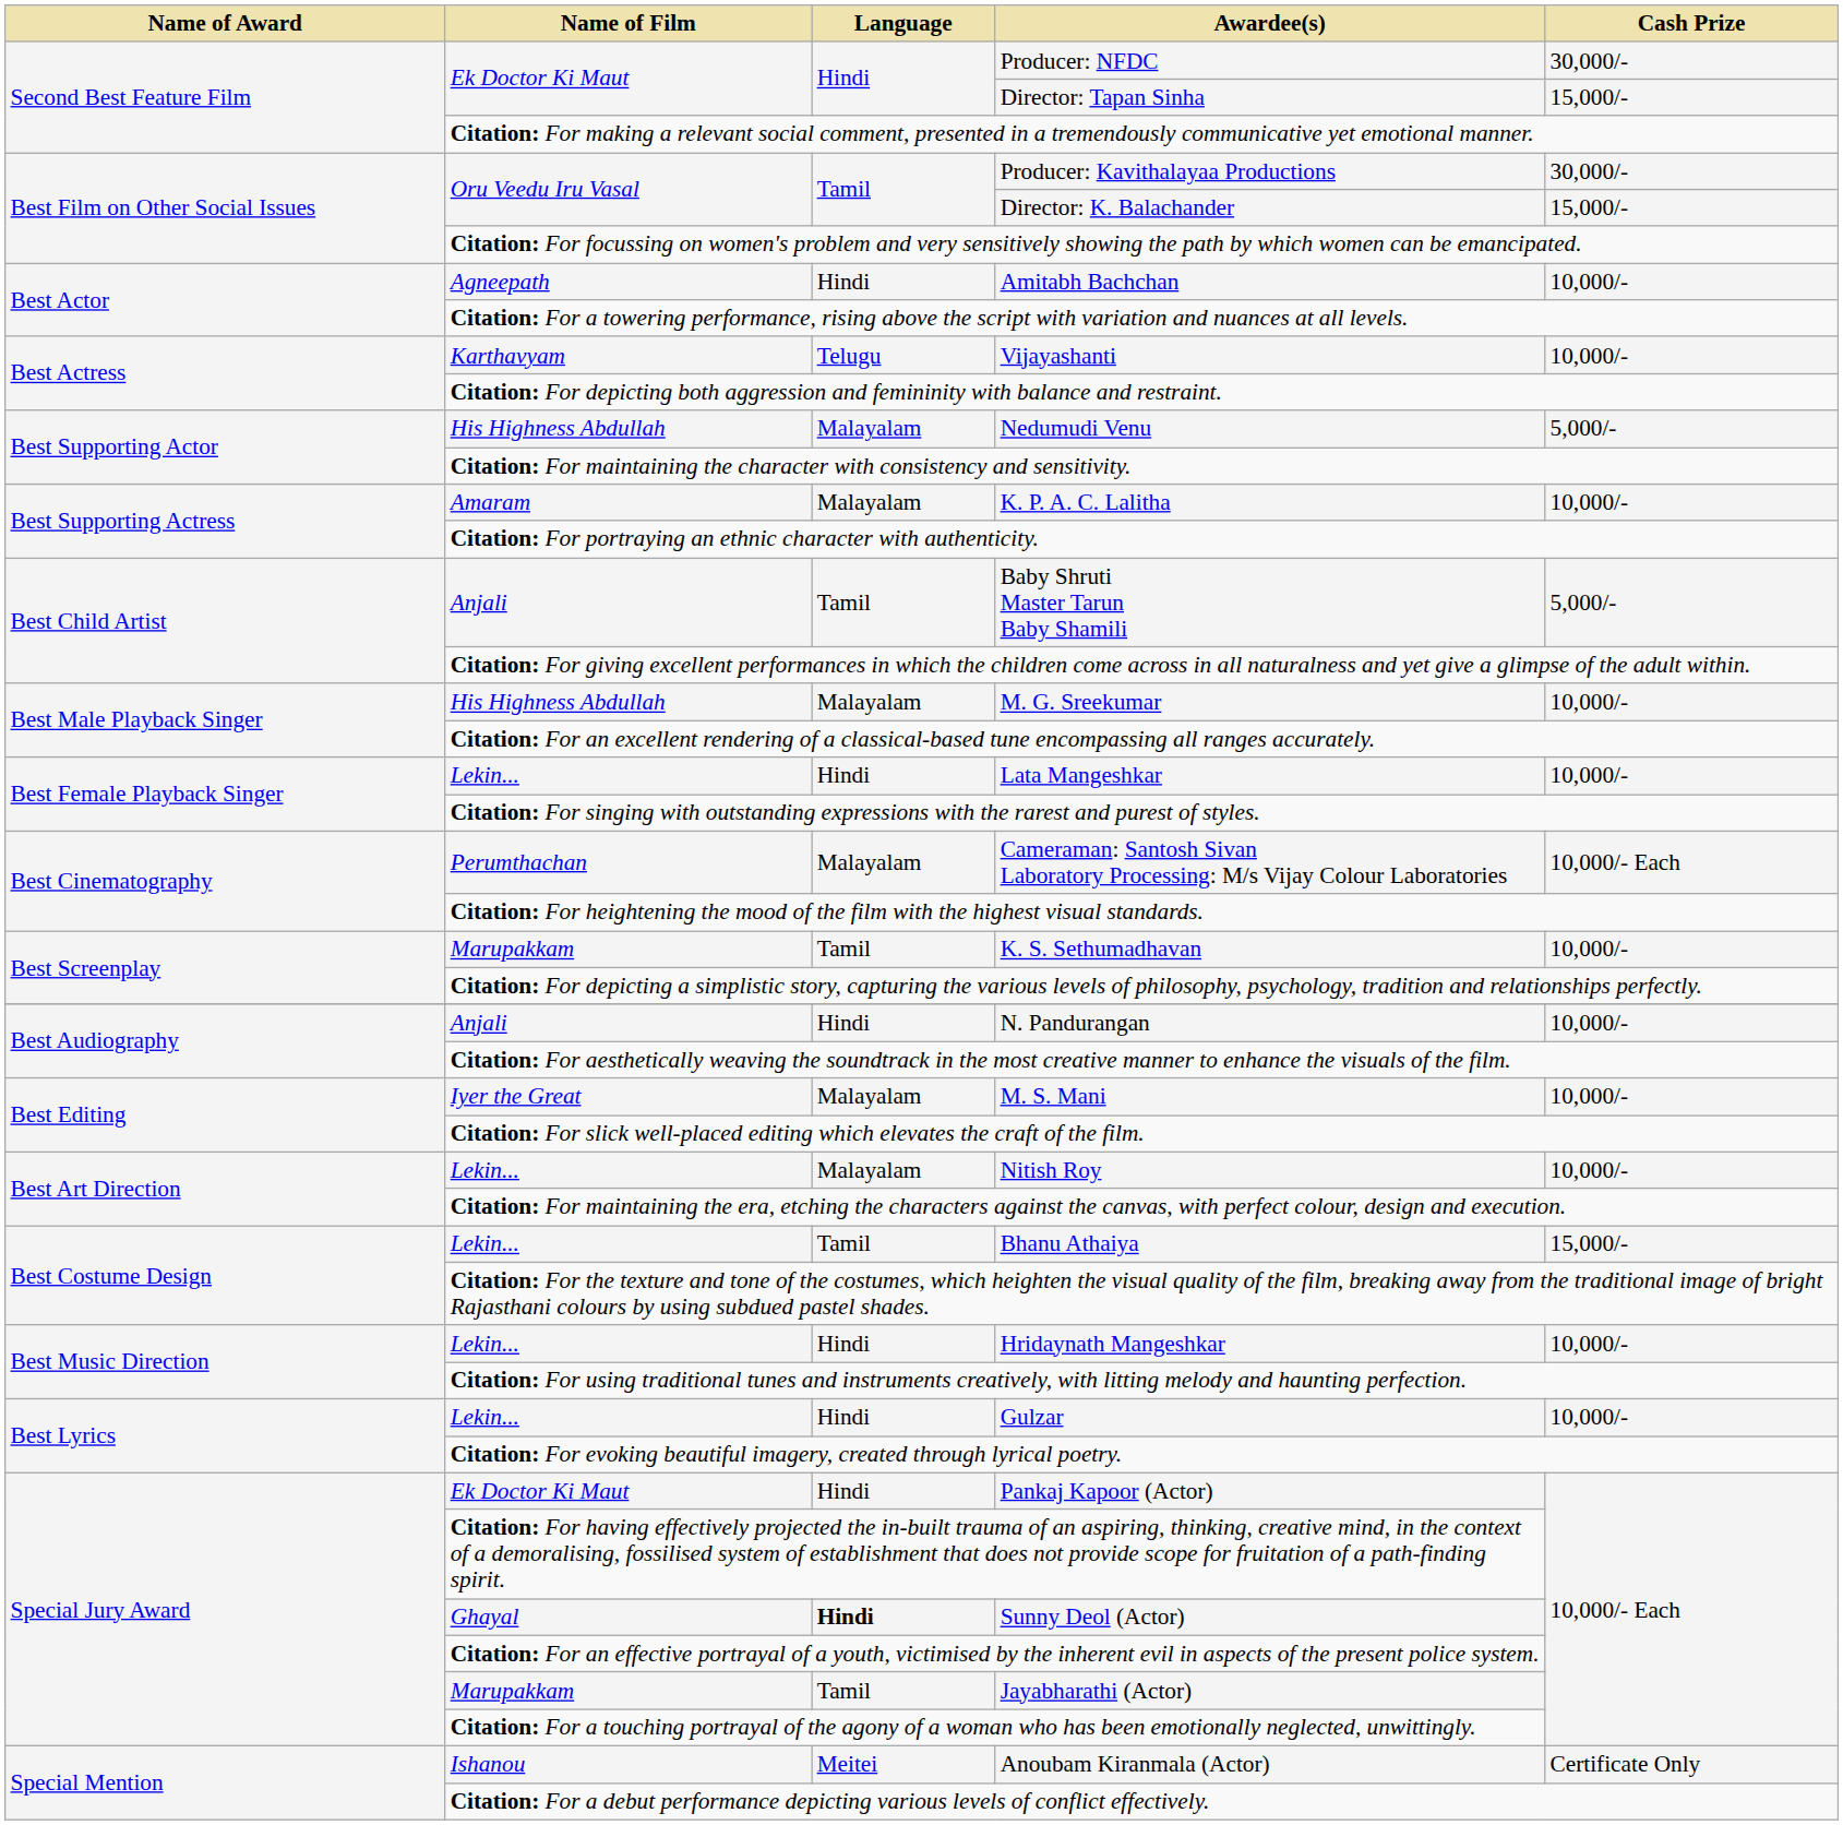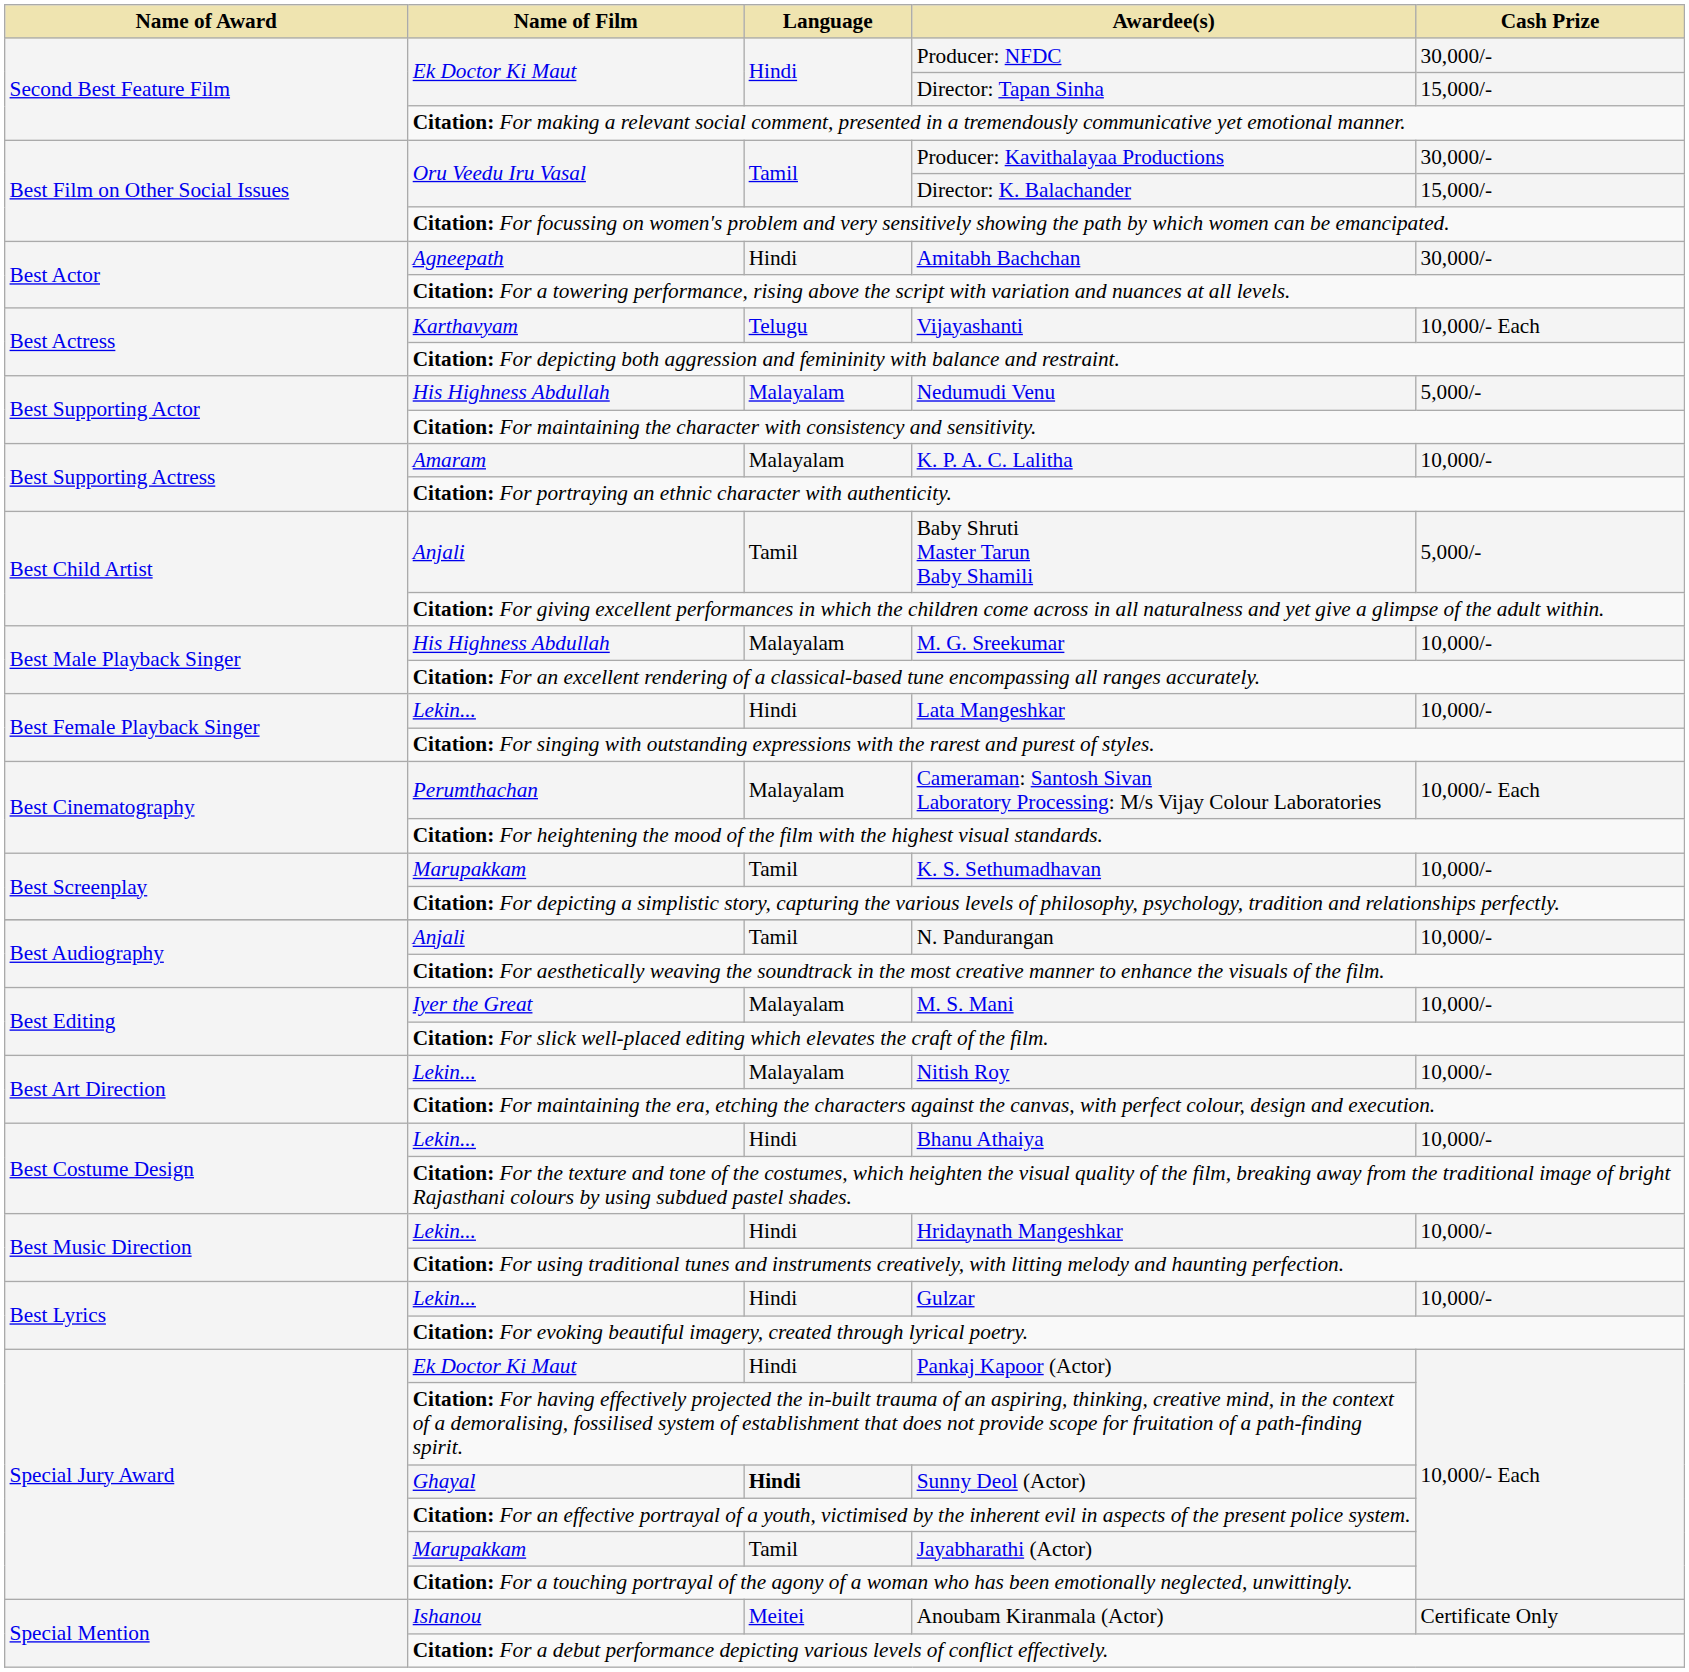Amitabh Bachchan | Cash Prize: 10,000/- -> 30,000/-
Vijayashanti | Cash Prize: 10,000/- -> 10,000/- Each
N. Pandurangan | Language: Hindi -> Tamil
Bhanu Athaiya | Language: Tamil -> Hindi
Bhanu Athaiya | Cash Prize: 15,000/- -> 10,000/-
